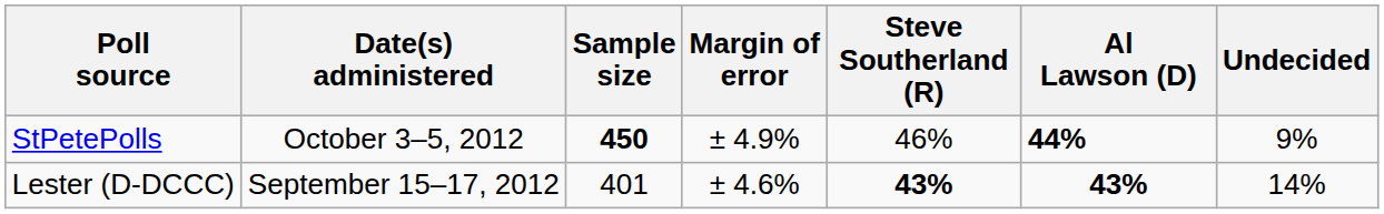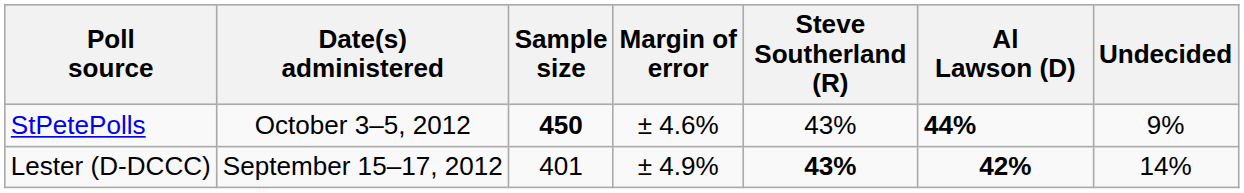StPetePolls | Margin of error: ± 4.9% -> ± 4.6%
StPetePolls | Steve Southerland (R): 46% -> 43%
Lester (D-DCCC) | Margin of error: ± 4.6% -> ± 4.9%
Lester (D-DCCC) | Al Lawson (D): 43% -> 42%
